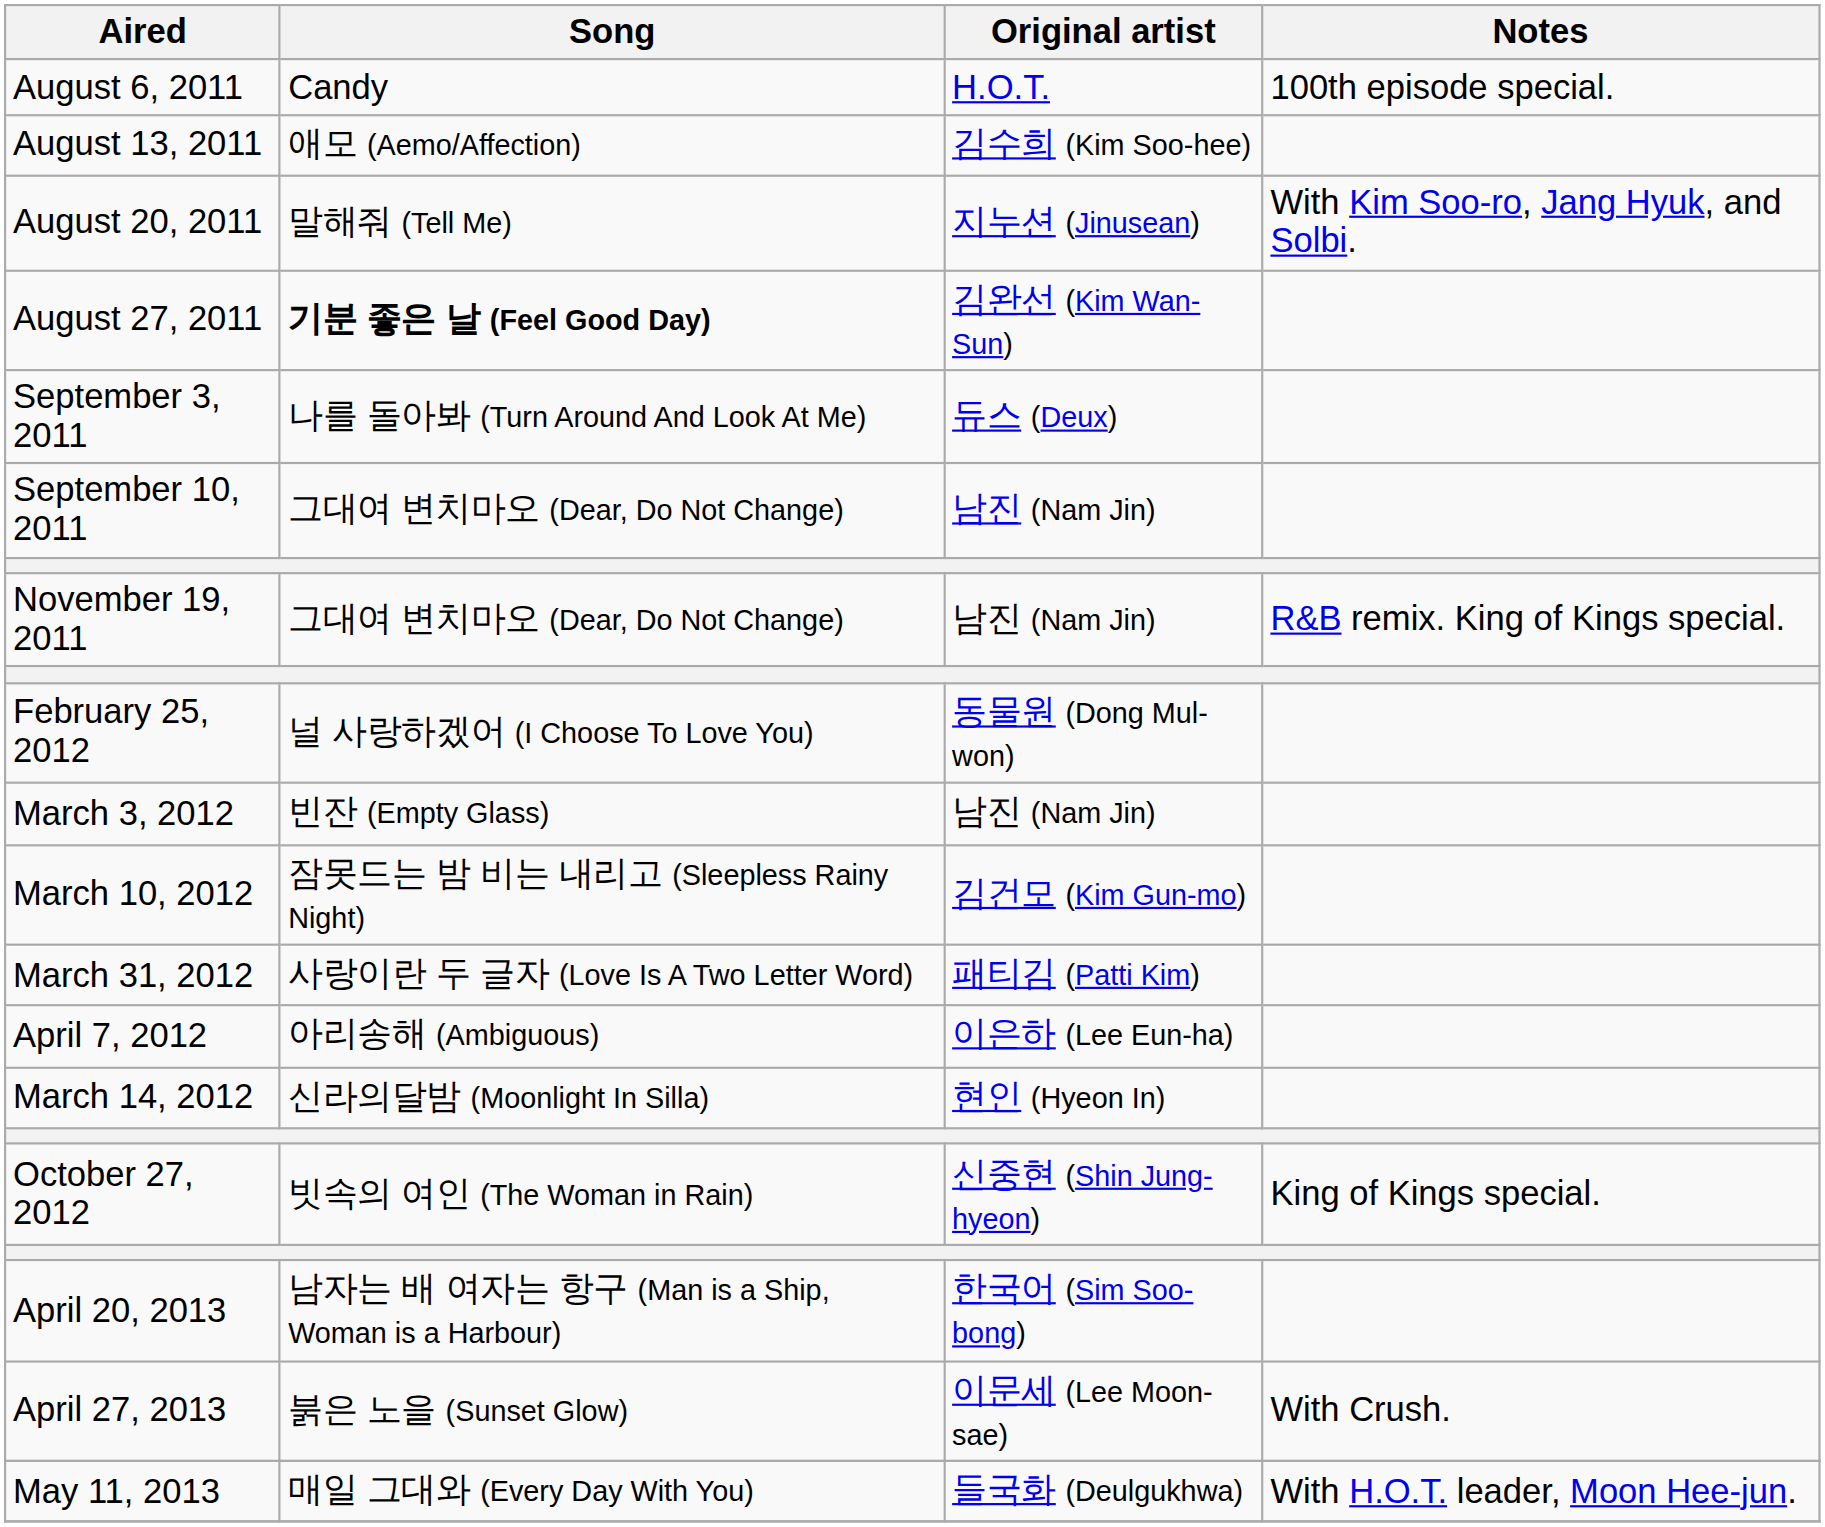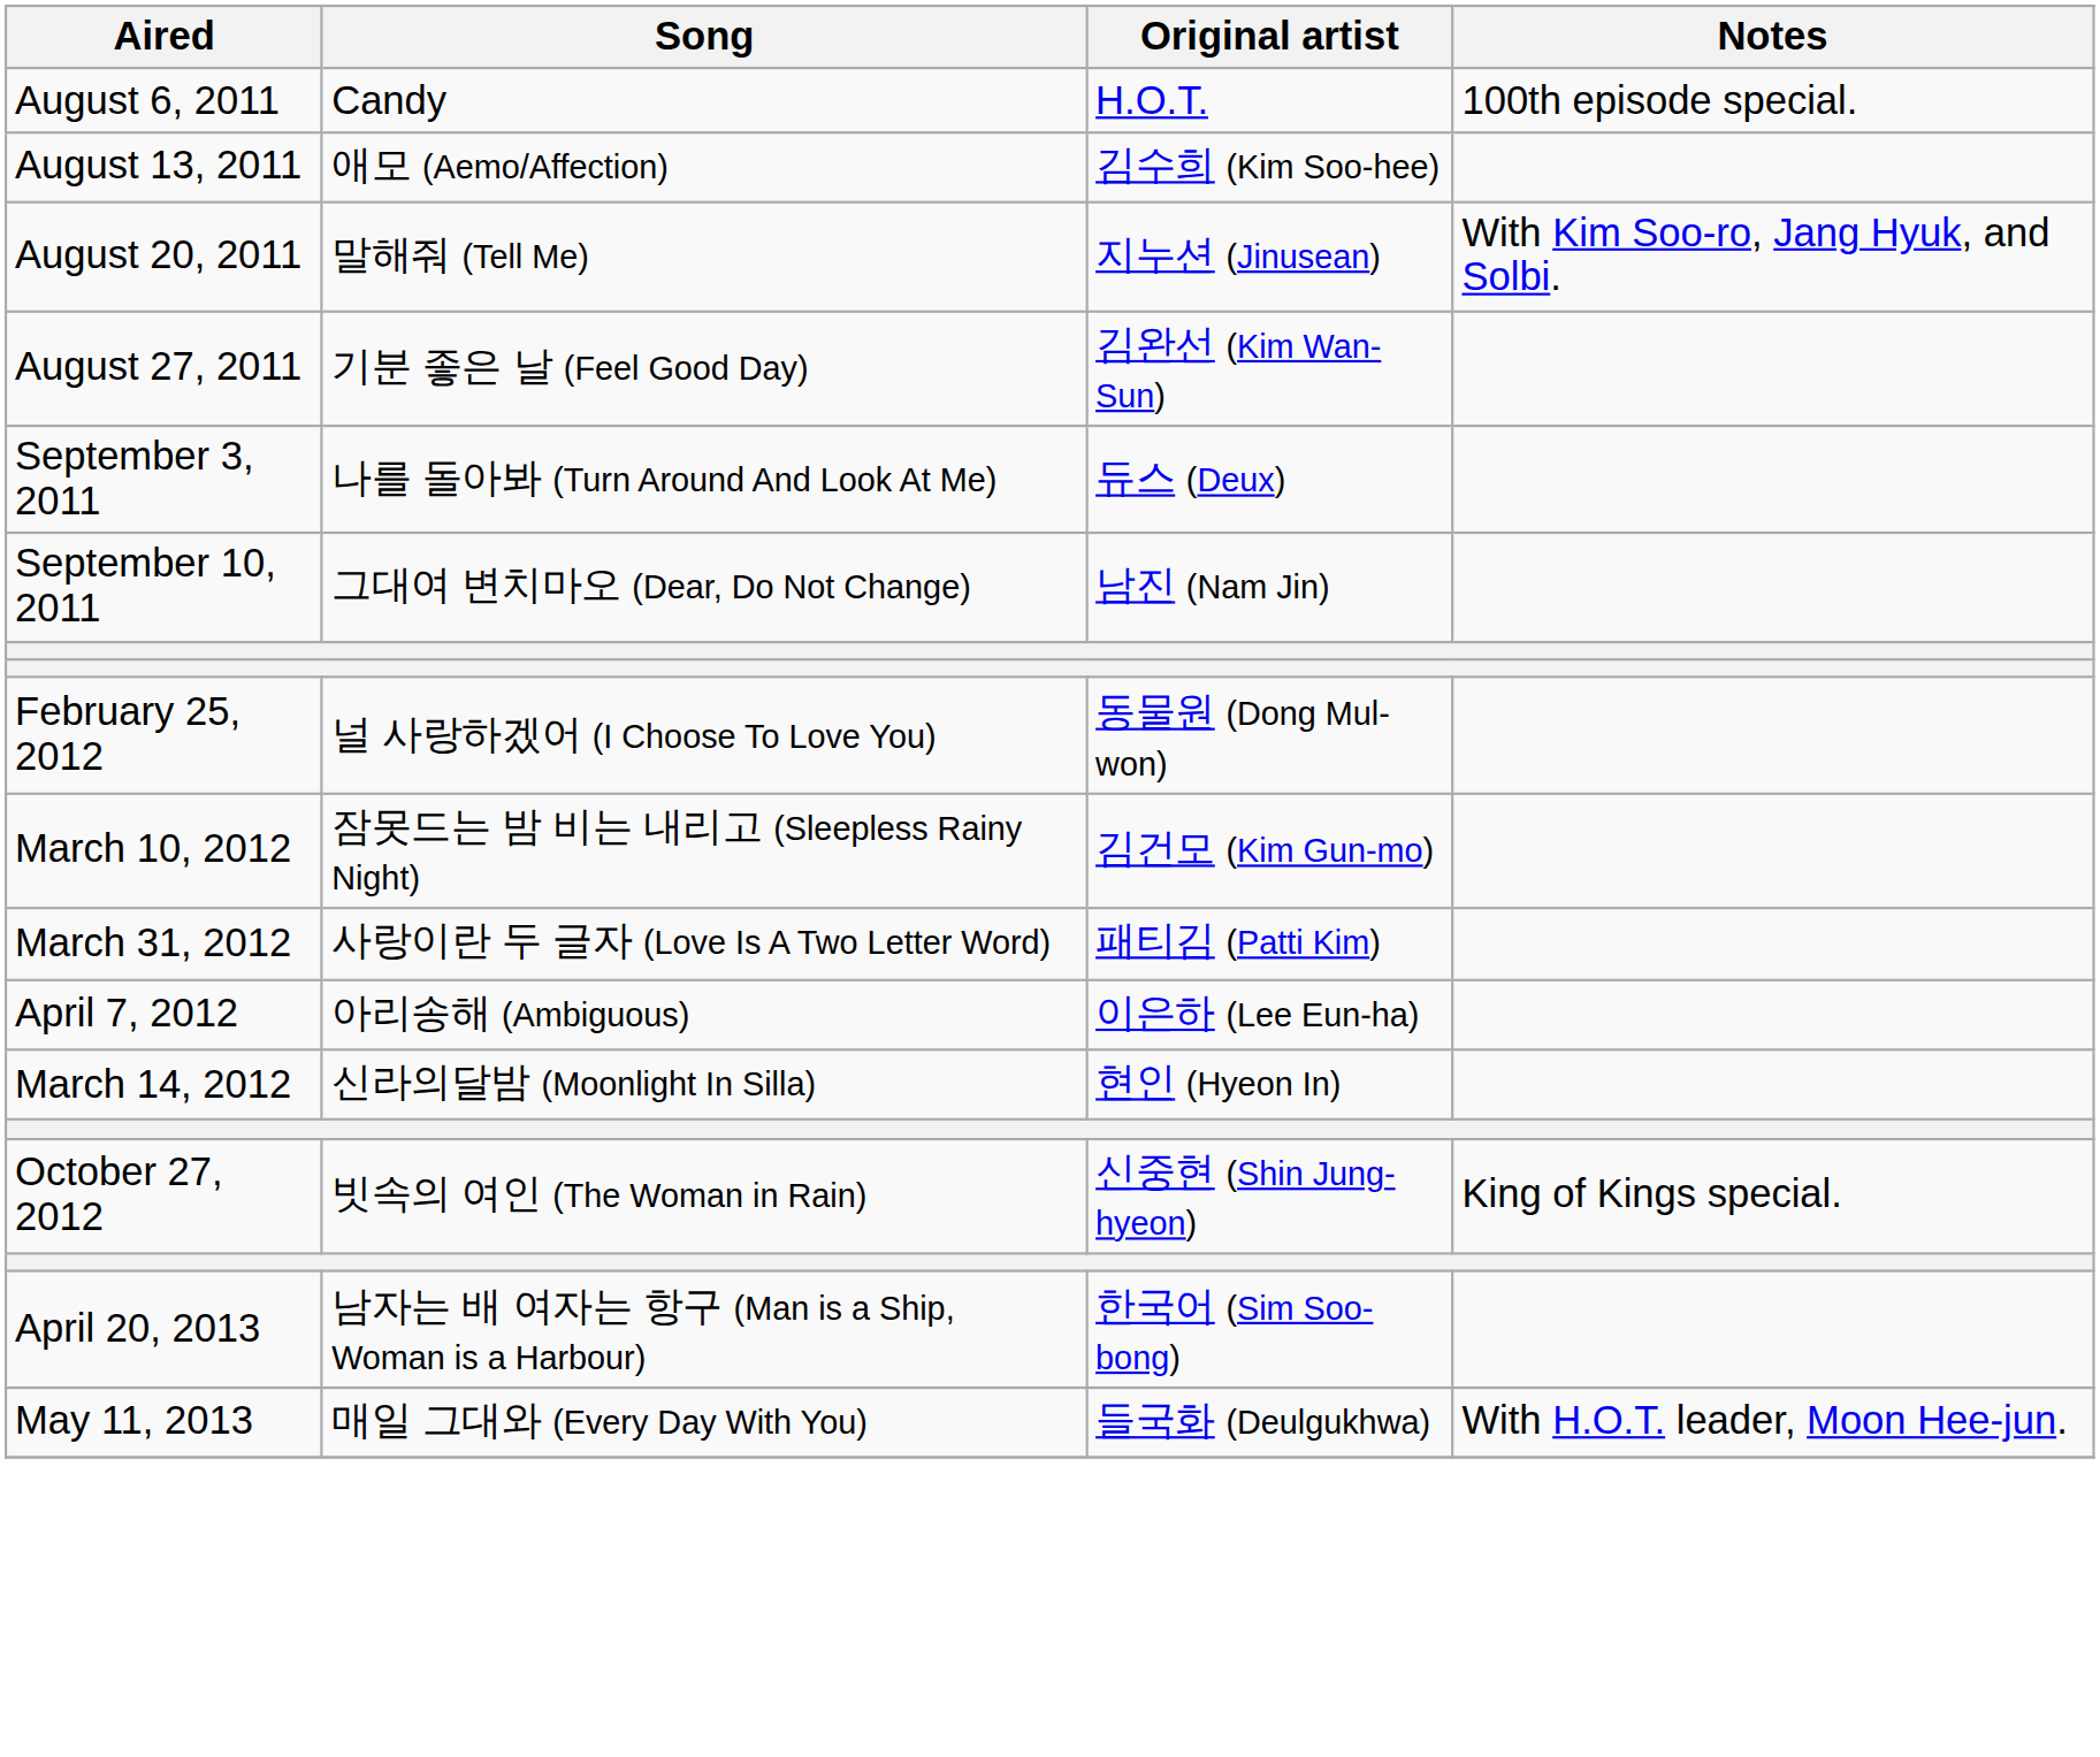August 27, 2011 | Song: bold -> normal
- row: November 19, 2011 | 그대여 변치마오 (Dear, Do Not Change) | 남진 (Nam Jin) | R&B remix. King of Kings special.
- row: March 3, 2012 | 빈잔 (Empty Glass) | 남진 (Nam Jin)
- row: April 27, 2013 | 붉은 노을 (Sunset Glow) | 이문세 (Lee Moon-sae) | With Crush.
